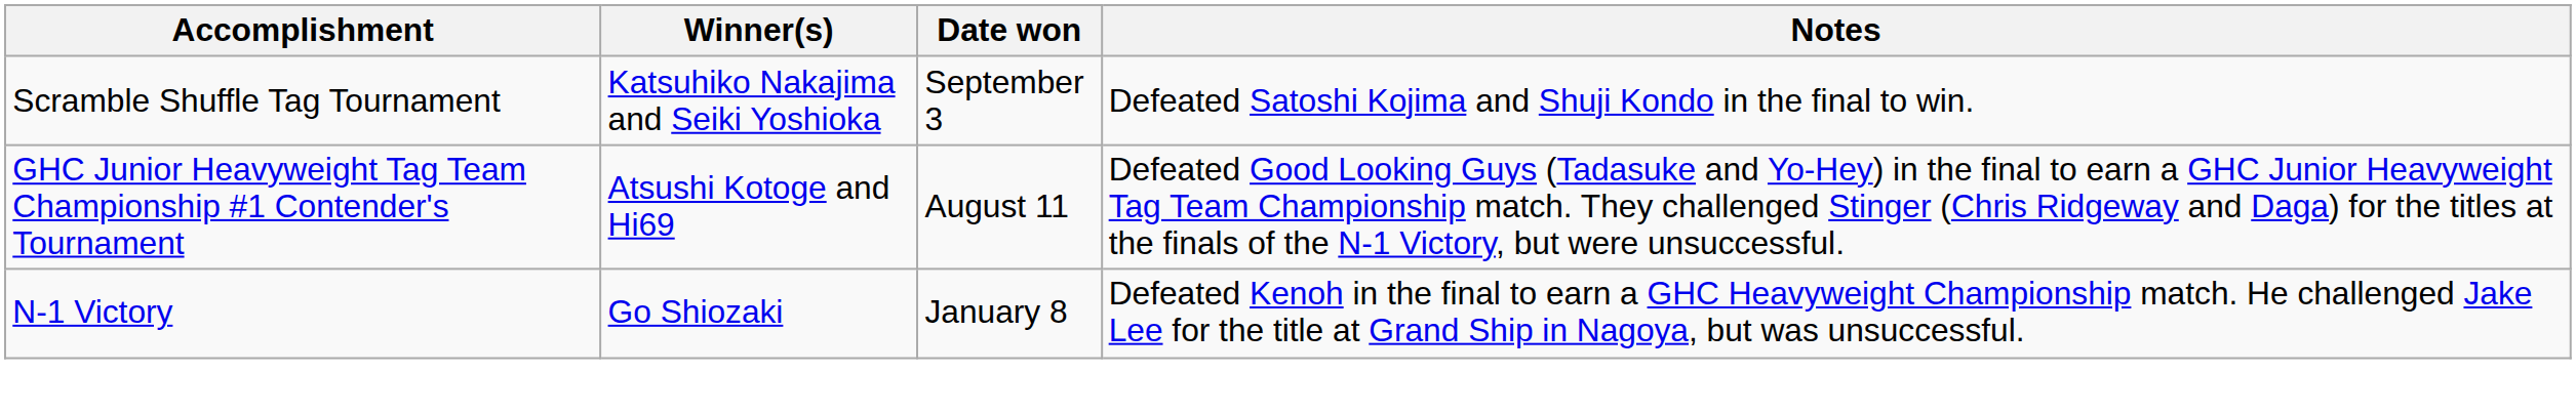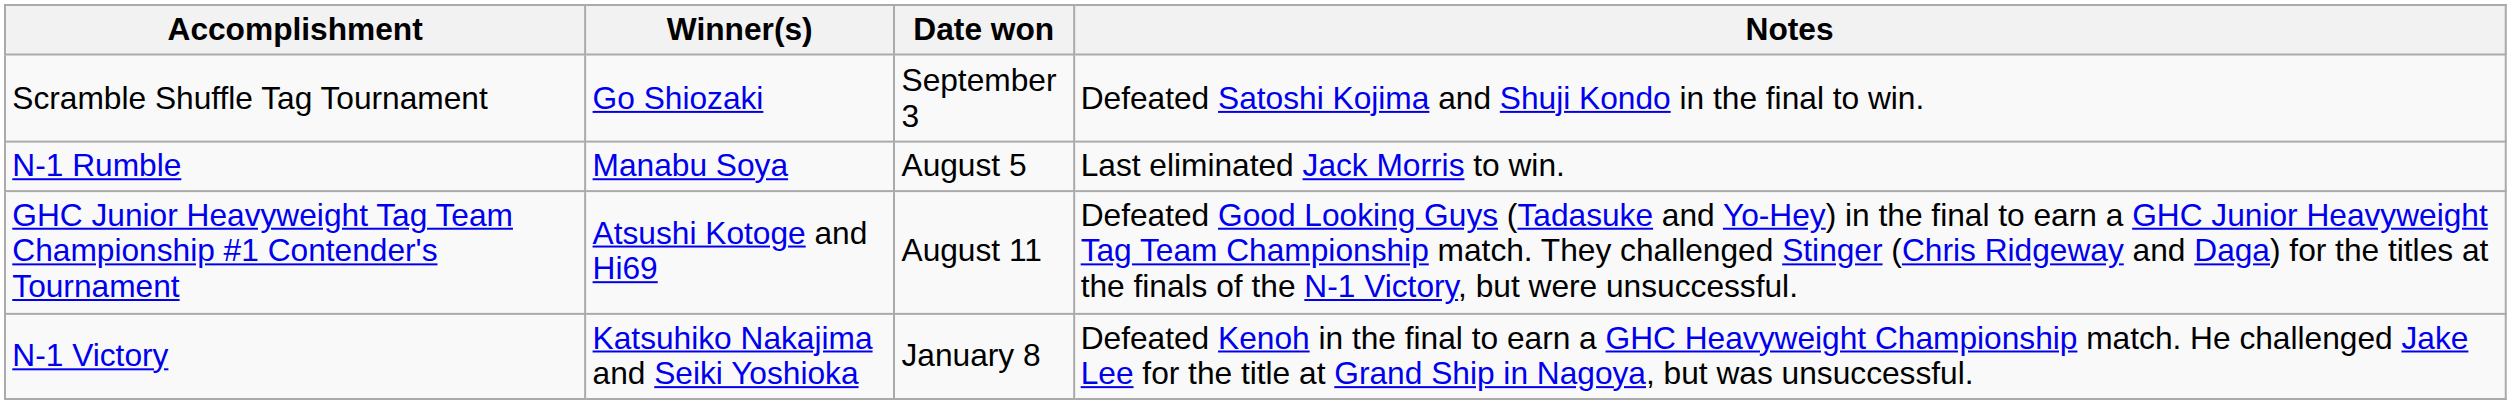Scramble Shuffle Tag Tournament | Winner(s): Katsuhiko Nakajima and Seiki Yoshioka -> Go Shiozaki
+ row: N-1 Rumble | Manabu Soya | August 5 | Last eliminated Jack Morris to win.
N-1 Victory | Winner(s): Go Shiozaki -> Katsuhiko Nakajima and Seiki Yoshioka
